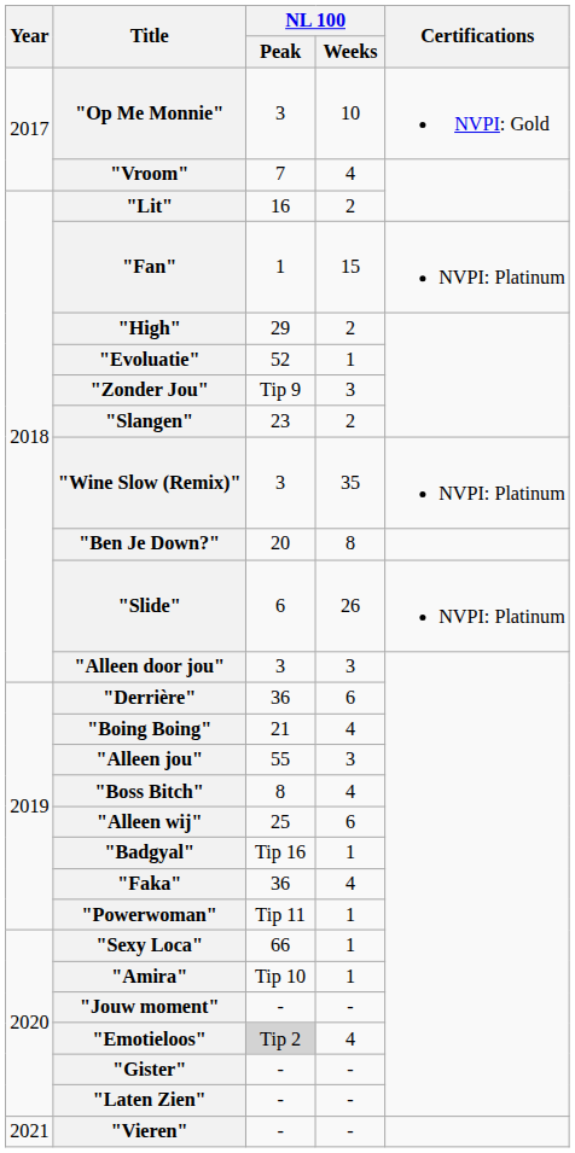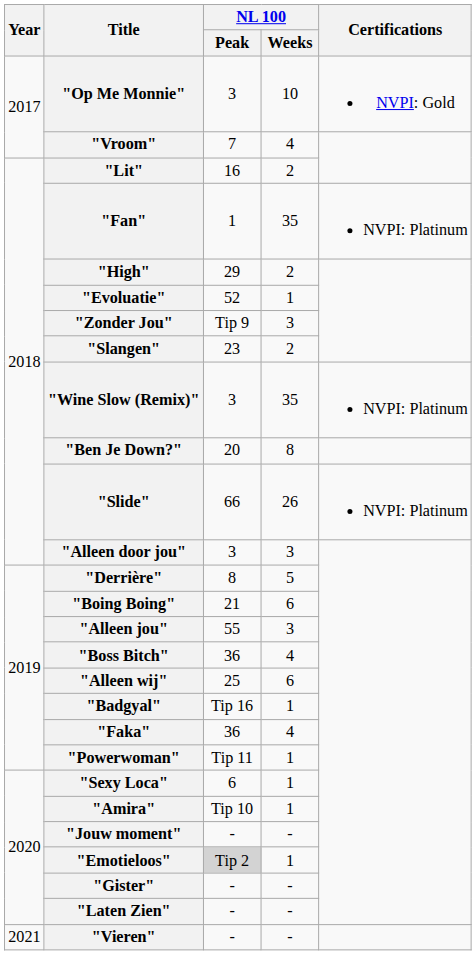"Fan" | NL 100 / Weeks: 15 -> 35
"Slide" | NL 100 / Peak: 6 -> 66
"Derrière" | NL 100 / Peak: 36 -> 8
"Derrière" | NL 100 / Weeks: 6 -> 5
"Boing Boing" | NL 100 / Weeks: 4 -> 6
"Boss Bitch" | NL 100 / Peak: 8 -> 36
"Sexy Loca" | NL 100 / Peak: 66 -> 6
"Emotieloos" | NL 100 / Weeks: 4 -> 1
